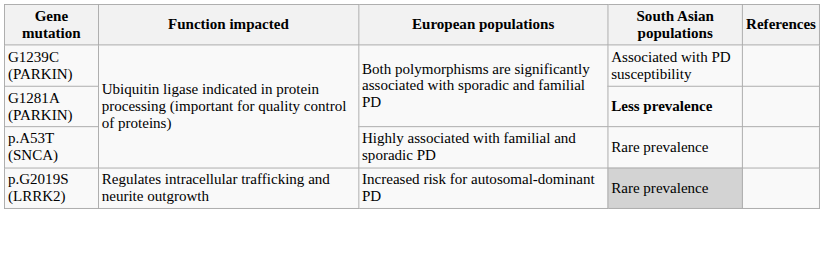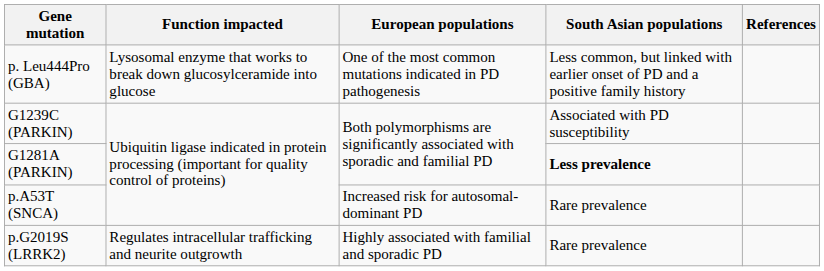+ row: p. Leu444Pro (GBA) | Lysosomal enzyme that works to break down glucosylceramide into glucose | One of the most common mutations indicated in PD pathogenesis | Less common, but linked with earlier onset of PD and a positive family history
p.A53T (SNCA) | European populations: Highly associated with familial and sporadic PD -> Increased risk for autosomal-dominant PD
p.G2019S (LRRK2) | European populations: Increased risk for autosomal-dominant PD -> Highly associated with familial and sporadic PD
p.G2019S (LRRK2) | South Asian populations: lightgrey background -> no background
